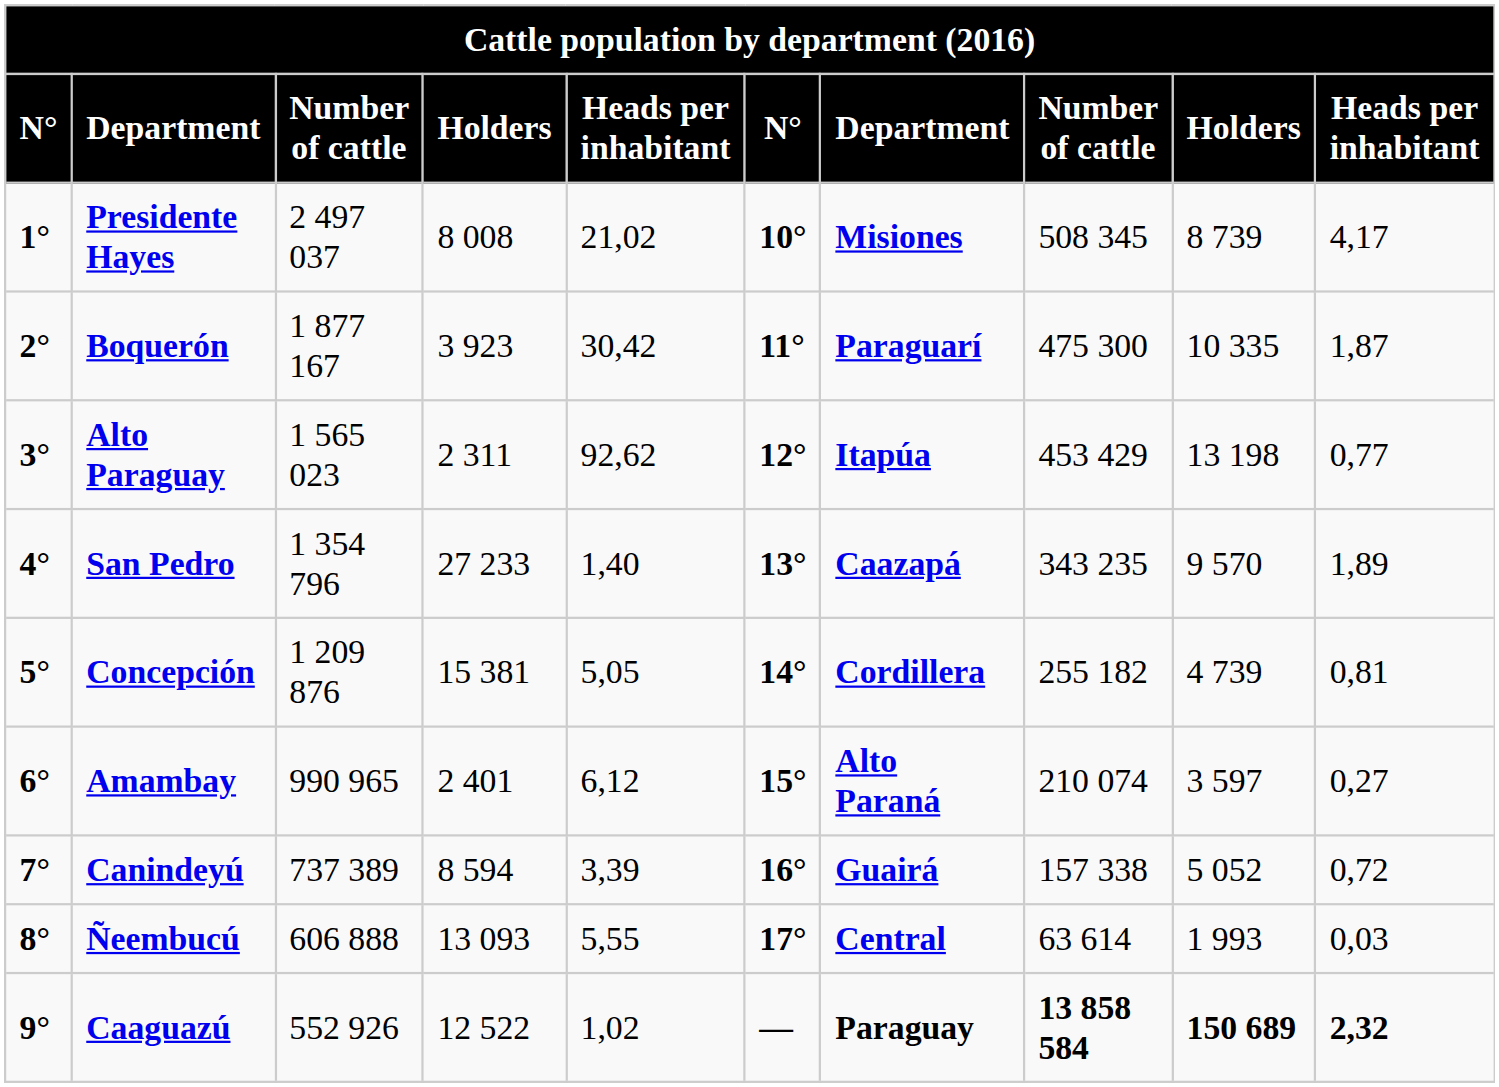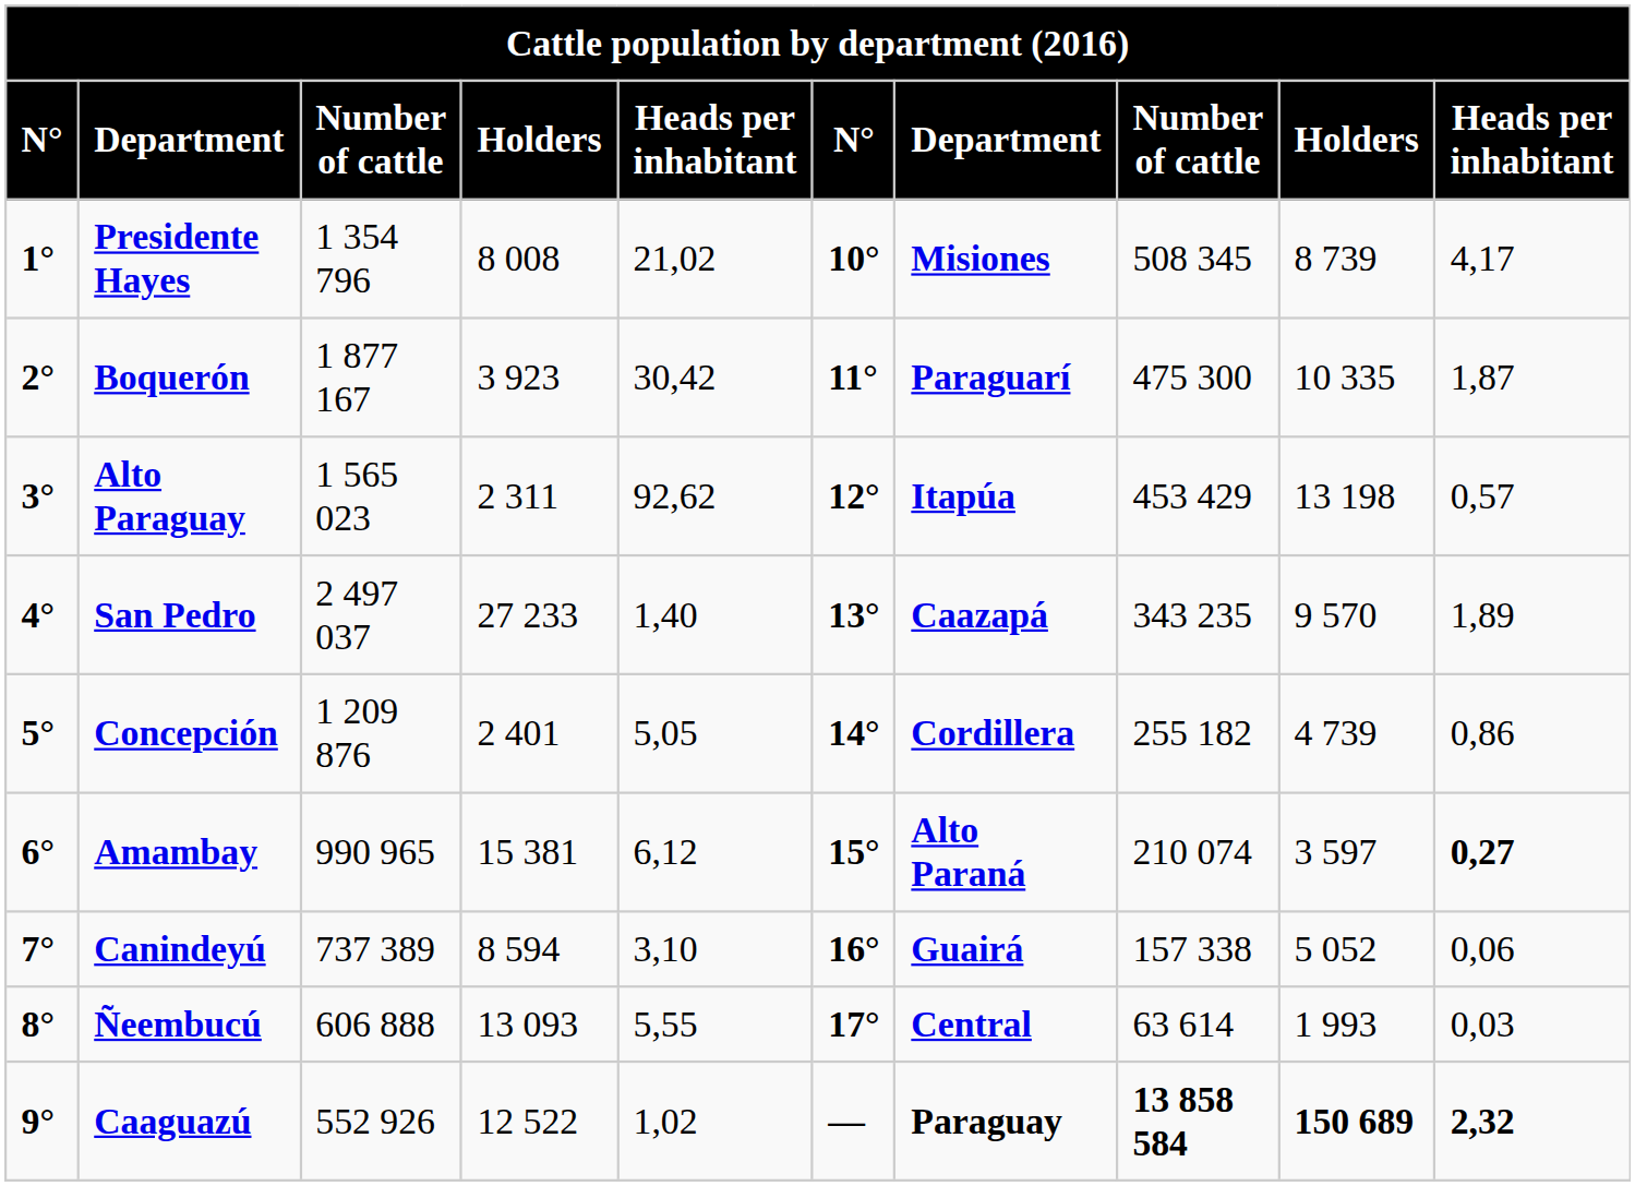Presidente Hayes | column 3: 2 497 037 -> 1 354 796
Alto Paraguay | column 10: 0,77 -> 0,57
San Pedro | column 3: 1 354 796 -> 2 497 037
Concepción | column 4: 15 381 -> 2 401
Concepción | column 10: 0,81 -> 0,86
Amambay | column 4: 2 401 -> 15 381
Amambay | column 10: normal -> bold
Canindeyú | column 5: 3,39 -> 3,10
Canindeyú | column 10: 0,72 -> 0,06
